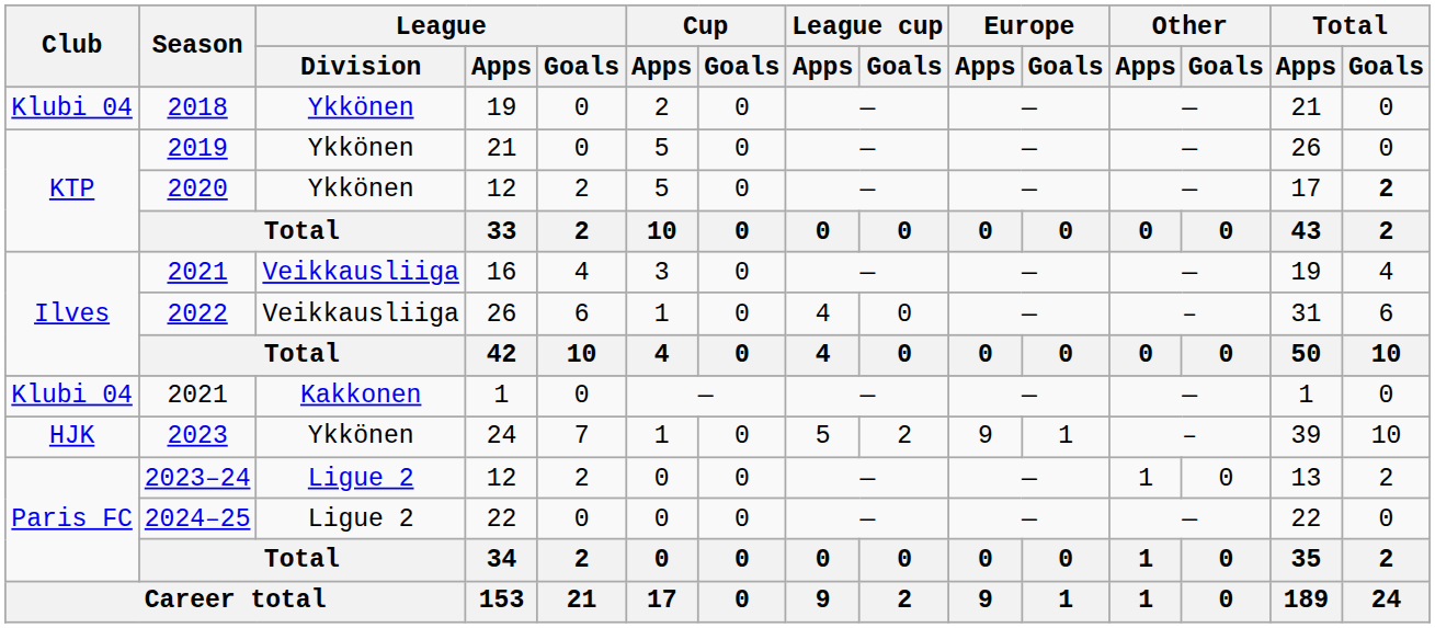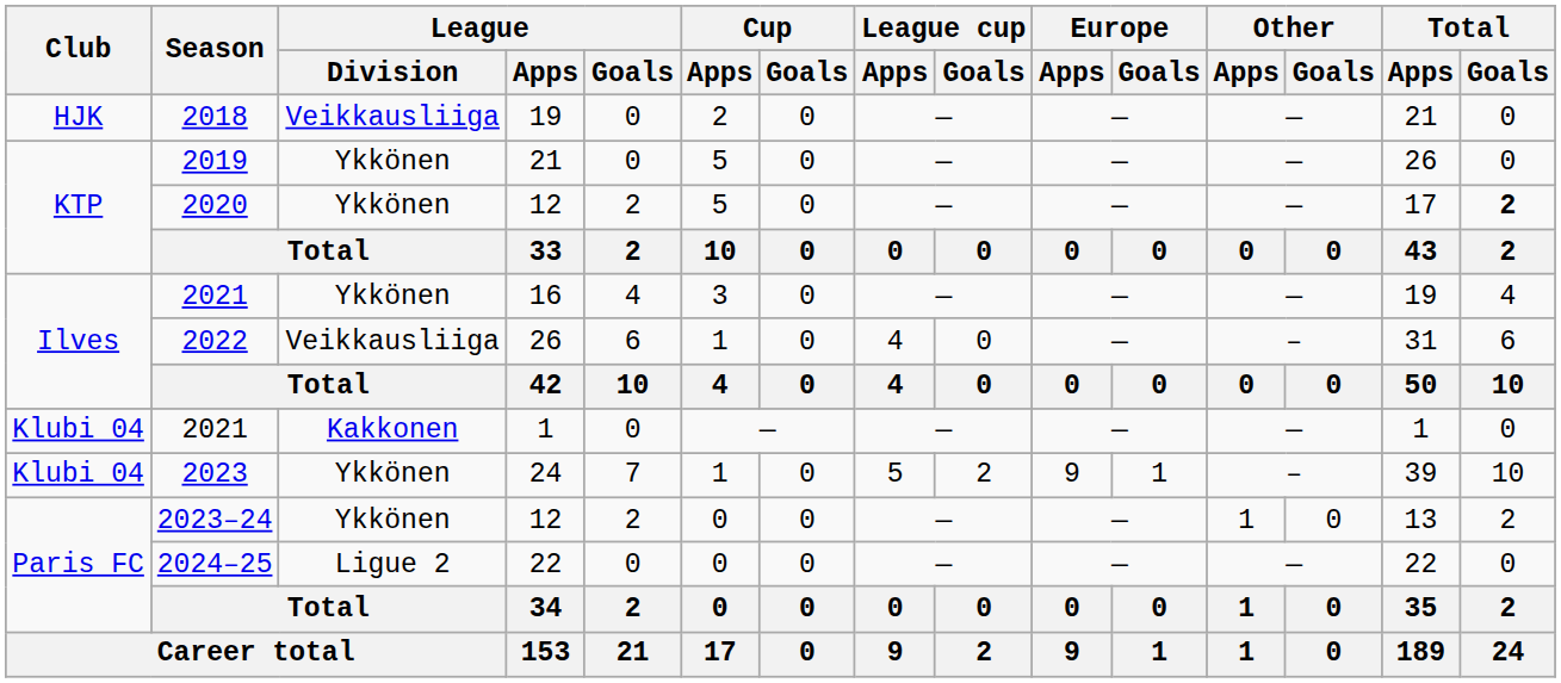2018 | Club: Klubi 04 -> HJK
2018 | League / Division: Ykkönen -> Veikkausliiga
2021 / 16 | League / Division: Veikkausliiga -> Ykkönen
2023 | Club: HJK -> Klubi 04
2023–24 | League / Division: Ligue 2 -> Ykkönen
